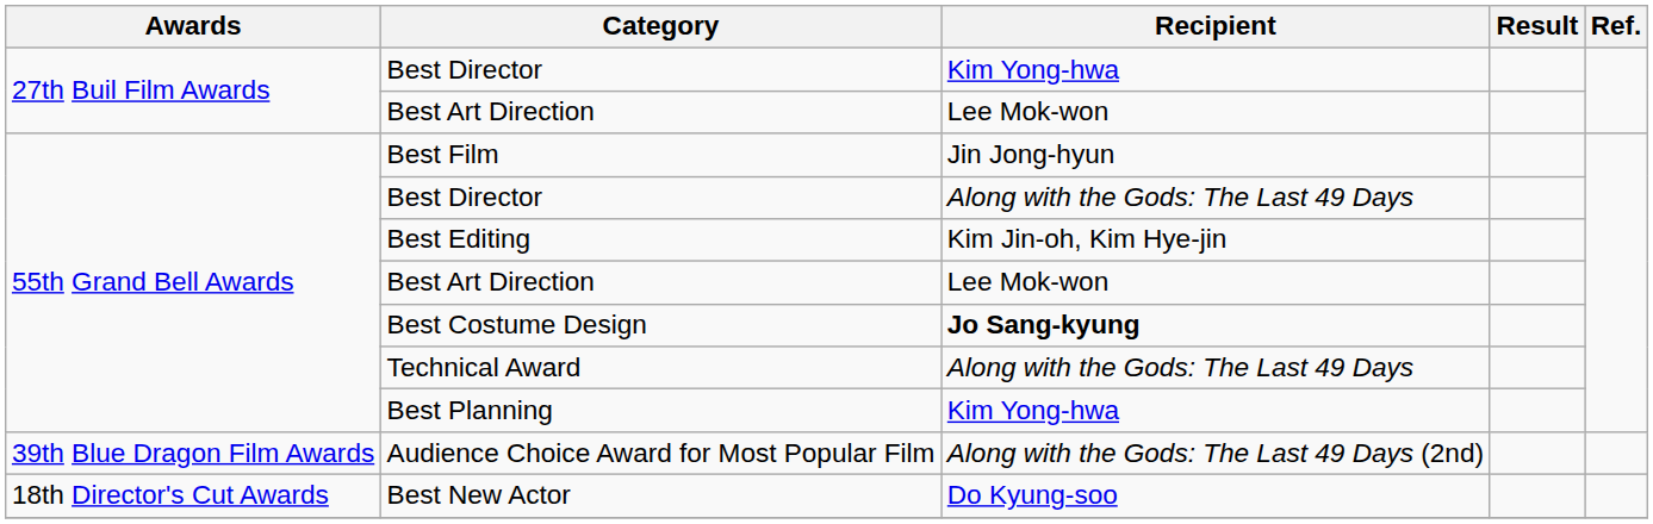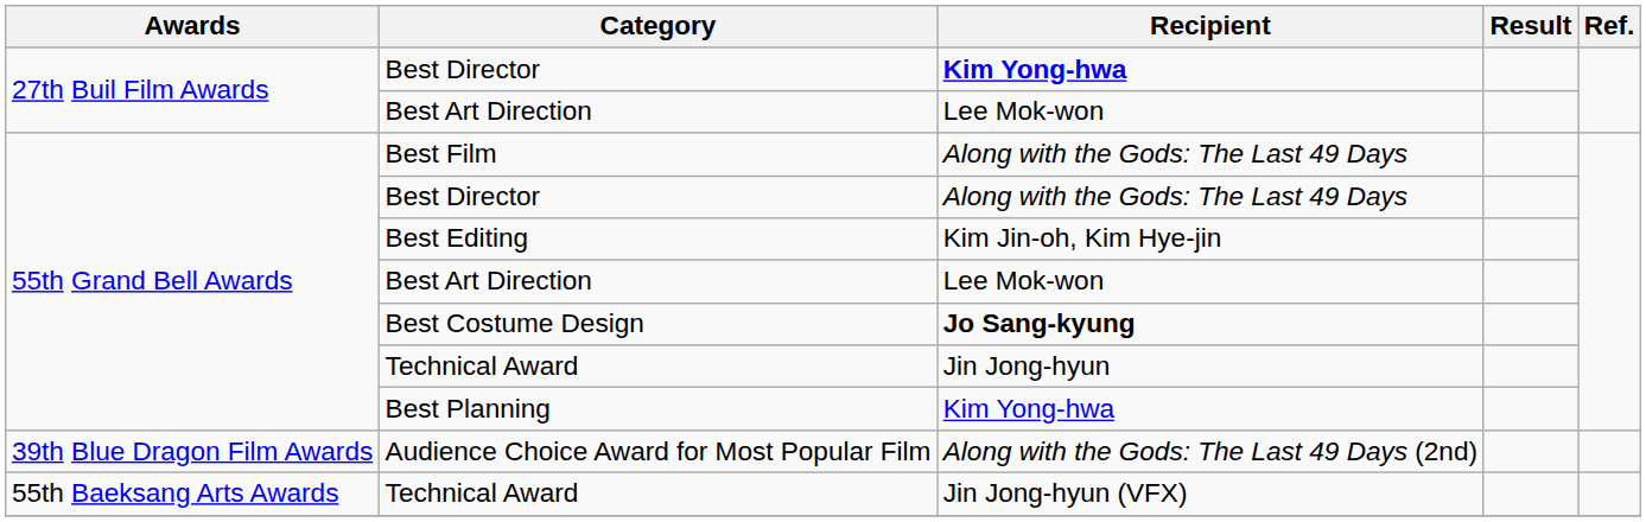27th Buil Film Awards / Best Director | Recipient: normal -> bold
Best Film | Recipient: Jin Jong-hyun -> Along with the Gods: The Last 49 Days
55th Grand Bell Awards / Technical Award | Recipient: Along with the Gods: The Last 49 Days -> Jin Jong-hyun
- row: 18th Director's Cut Awards | Best New Actor | Do Kyung-soo
+ row: 55th Baeksang Arts Awards | Technical Award | Jin Jong-hyun (VFX)
